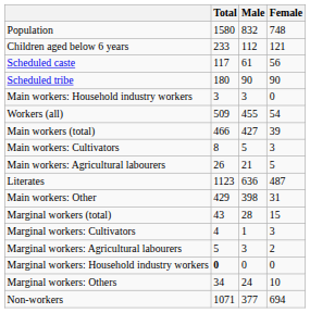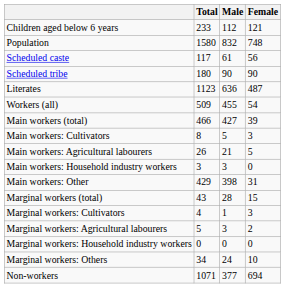rows swapped: Population <-> Children aged below 6 years
rows swapped: Literates <-> Main workers: Household industry workers
Marginal workers: Household industry workers | Total: bold -> normal
